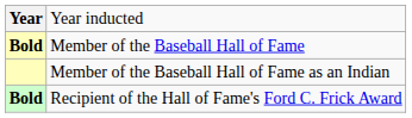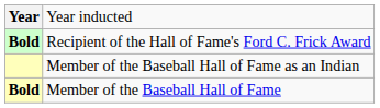rows swapped: Member of the Baseball Hall of Fame <-> Recipient of the Hall of Fame's Ford C. Frick Award
